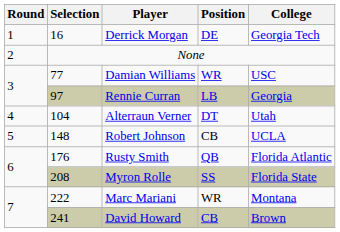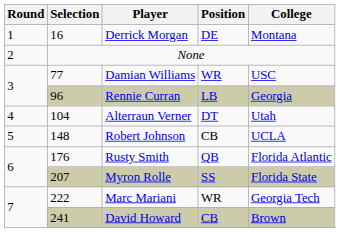Derrick Morgan | College: Georgia Tech -> Montana
Rennie Curran | Selection: 97 -> 96
Myron Rolle | Selection: 208 -> 207
Marc Mariani | College: Montana -> Georgia Tech
